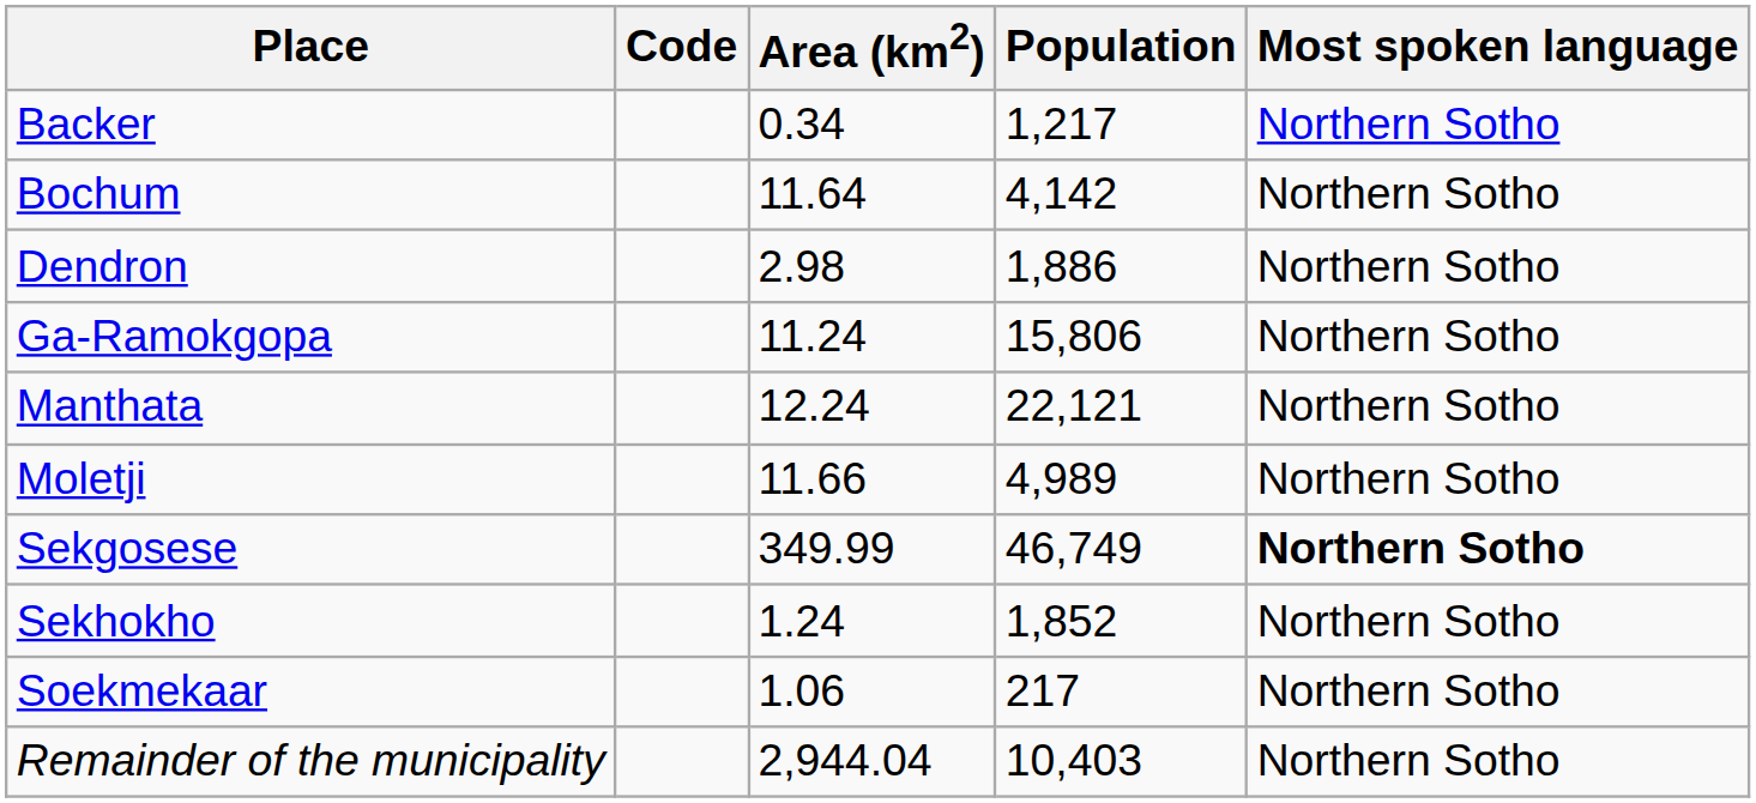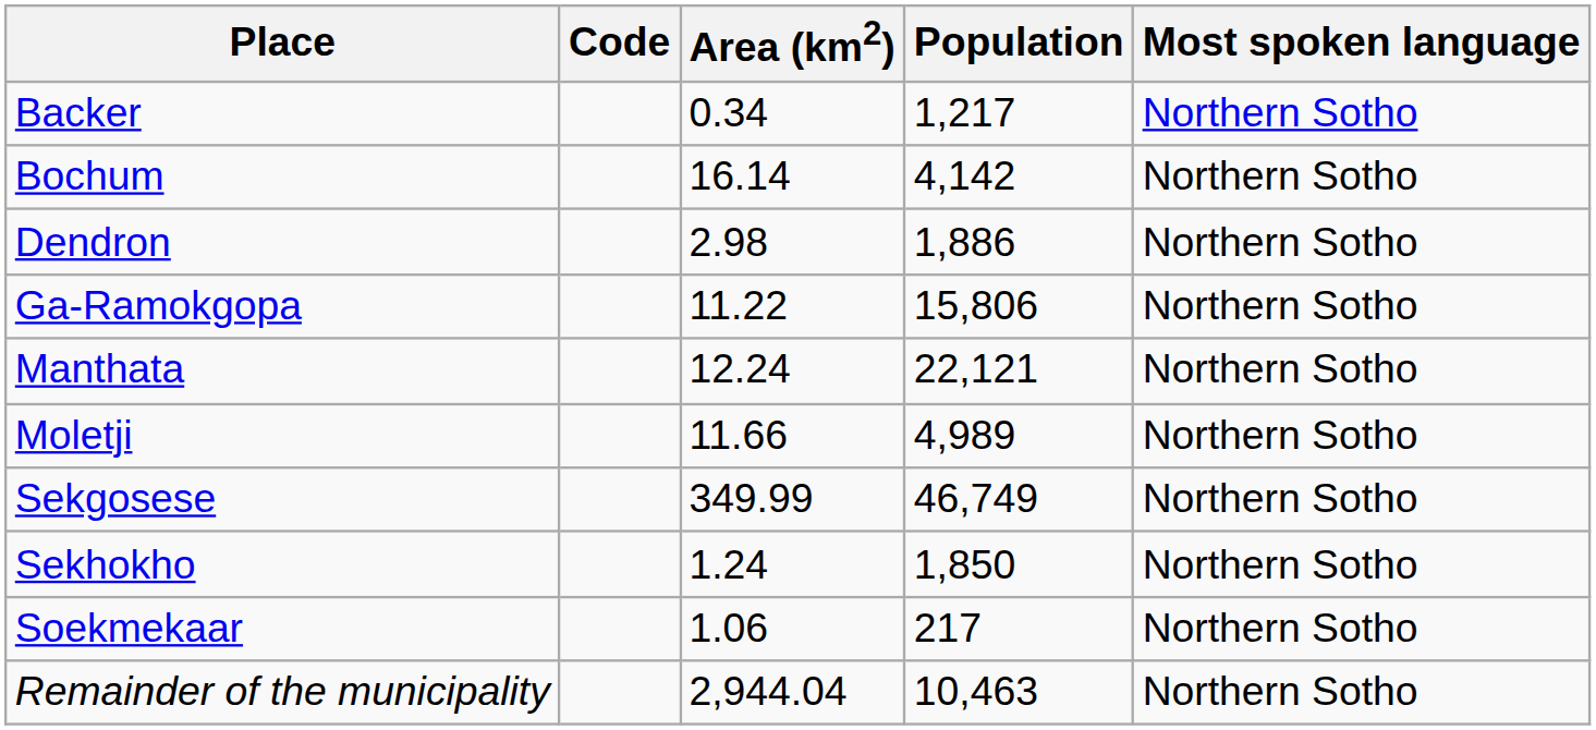Bochum | Area (km2): 11.64 -> 16.14
Ga-Ramokgopa | Area (km2): 11.24 -> 11.22
Sekgosese | Most spoken language: bold -> normal
Sekhokho | Population: 1,852 -> 1,850
Remainder of the municipality | Population: 10,403 -> 10,463
